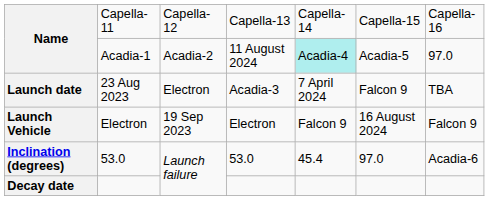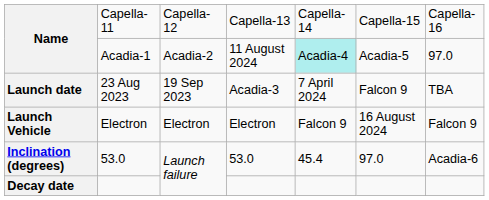Launch date | column 3: Electron -> 19 Sep 2023
Launch Vehicle | column 3: 19 Sep 2023 -> Electron
